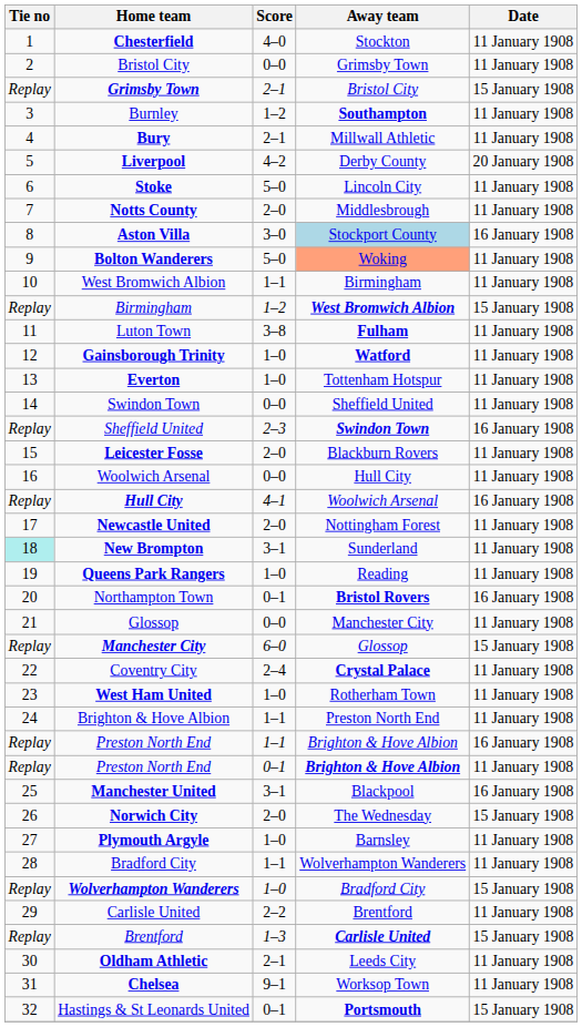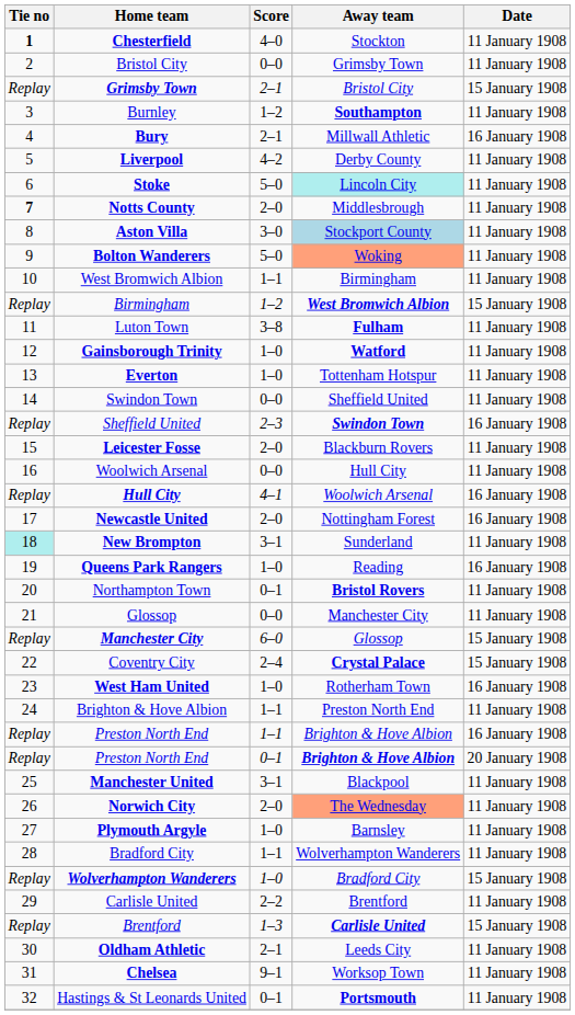Chesterfield | Tie no: normal -> bold
Bury | Date: 11 January 1908 -> 16 January 1908
Liverpool | Date: 20 January 1908 -> 11 January 1908
Stoke | Away team: no background -> paleturquoise background
Notts County | Tie no: normal -> bold
Aston Villa | Date: 16 January 1908 -> 11 January 1908
Newcastle United | Date: 11 January 1908 -> 16 January 1908
Queens Park Rangers | Date: 11 January 1908 -> 16 January 1908
Northampton Town | Date: 16 January 1908 -> 11 January 1908
Coventry City | Date: 11 January 1908 -> 15 January 1908
West Ham United | Date: 11 January 1908 -> 16 January 1908
Preston North End / 0–1 | Date: 11 January 1908 -> 20 January 1908
Manchester United | Date: 16 January 1908 -> 11 January 1908
Norwich City | Away team: no background -> lightsalmon background
Norwich City | Date: 15 January 1908 -> 11 January 1908
Hastings & St Leonards United | Date: 15 January 1908 -> 11 January 1908
